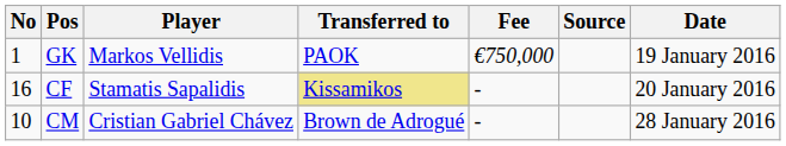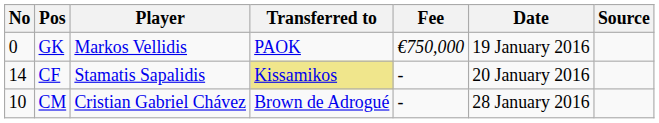columns swapped: Date <-> Source
GK | No: 1 -> 0
CF | No: 16 -> 14
